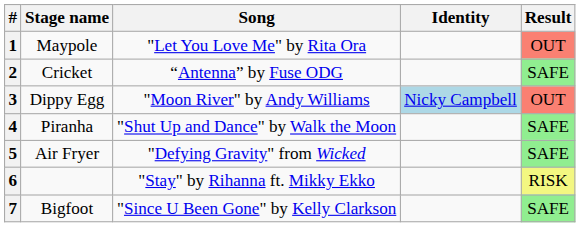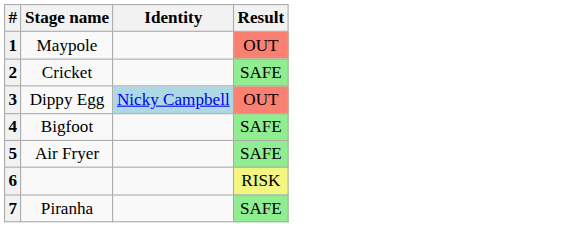- column: Song | "Let You Love Me" by Rita Ora | “Antenna” by Fuse ODG | "Moon River" by Andy Williams | "Shut Up and Dance" by Walk the Moon | "Defying Gravity" from Wicked | "Stay" by Rihanna ft. Mikky Ekko | "Since U Been Gone" by Kelly Clarkson
4 | Stage name: Piranha -> Bigfoot
7 | Stage name: Bigfoot -> Piranha
